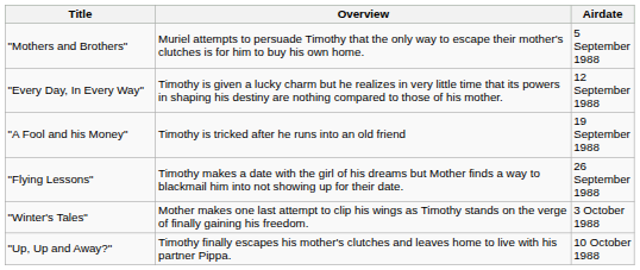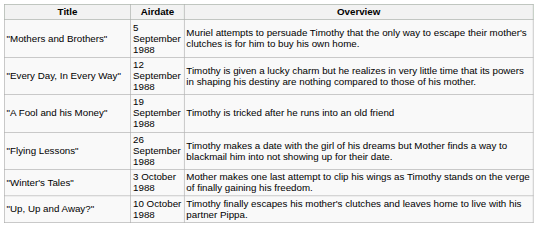columns swapped: Airdate <-> Overview
